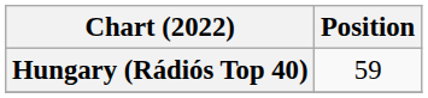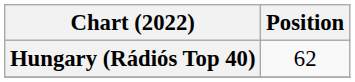Hungary (Rádiós Top 40) | Position: 59 -> 62
